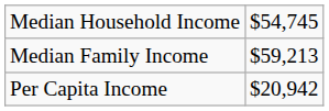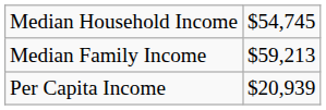Per Capita Income | column 2: $20,942 -> $20,939
